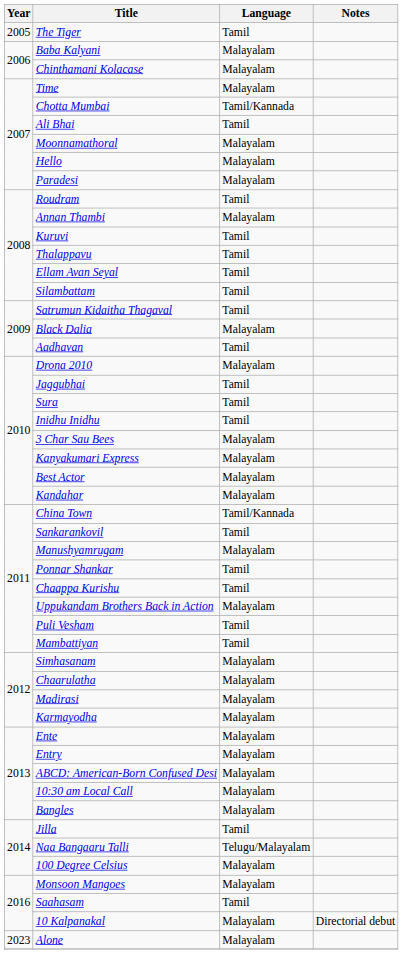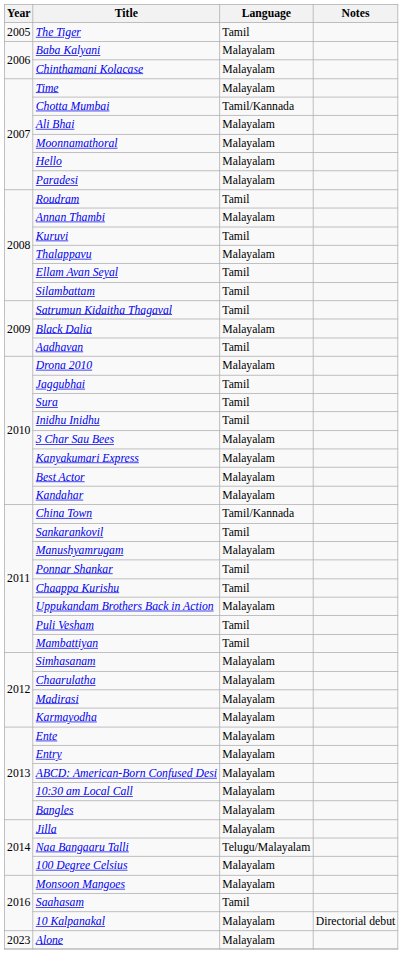Ali Bhai | Language: Tamil -> Malayalam
Thalappavu | Language: Tamil -> Malayalam
Jilla | Language: Tamil -> Malayalam
